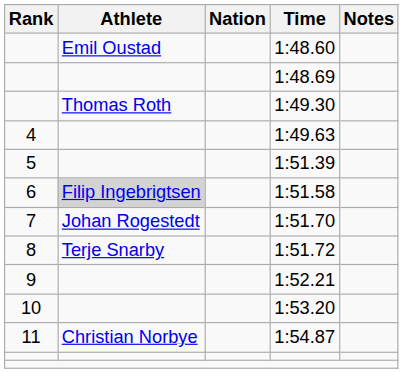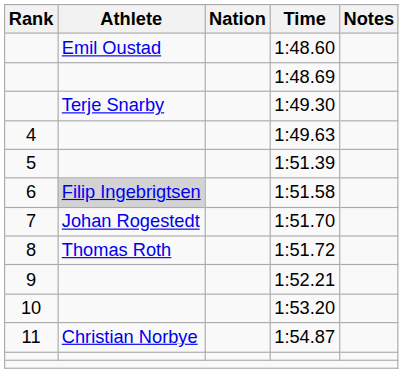1:49.30 | Athlete: Thomas Roth -> Terje Snarby
1:51.72 | Athlete: Terje Snarby -> Thomas Roth
